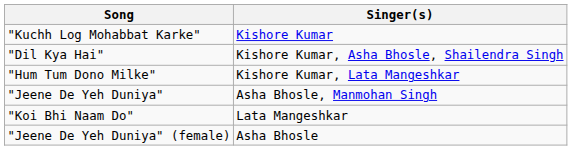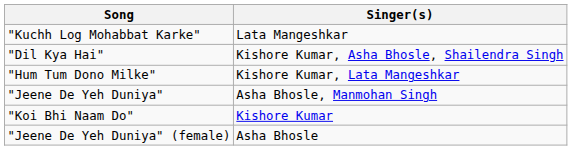"Kuchh Log Mohabbat Karke" | Singer(s): Kishore Kumar -> Lata Mangeshkar
"Koi Bhi Naam Do" | Singer(s): Lata Mangeshkar -> Kishore Kumar
